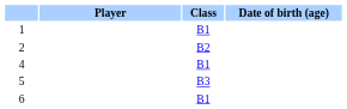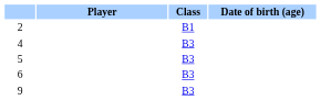- row: 1 | B1
2 | Class: B2 -> B1
4 | Class: B1 -> B3
6 | Class: B1 -> B3
+ row: 9 | B3
